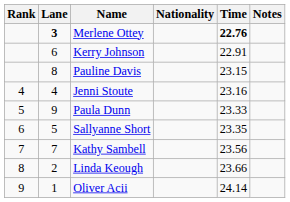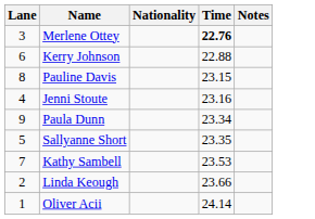- column: Rank | 4 | 5 | 6 | 7 | 8 | 9
Merlene Ottey | Lane: bold -> normal
Kerry Johnson | Time: 22.91 -> 22.88
Paula Dunn | Time: 23.33 -> 23.34
Kathy Sambell | Time: 23.56 -> 23.53
